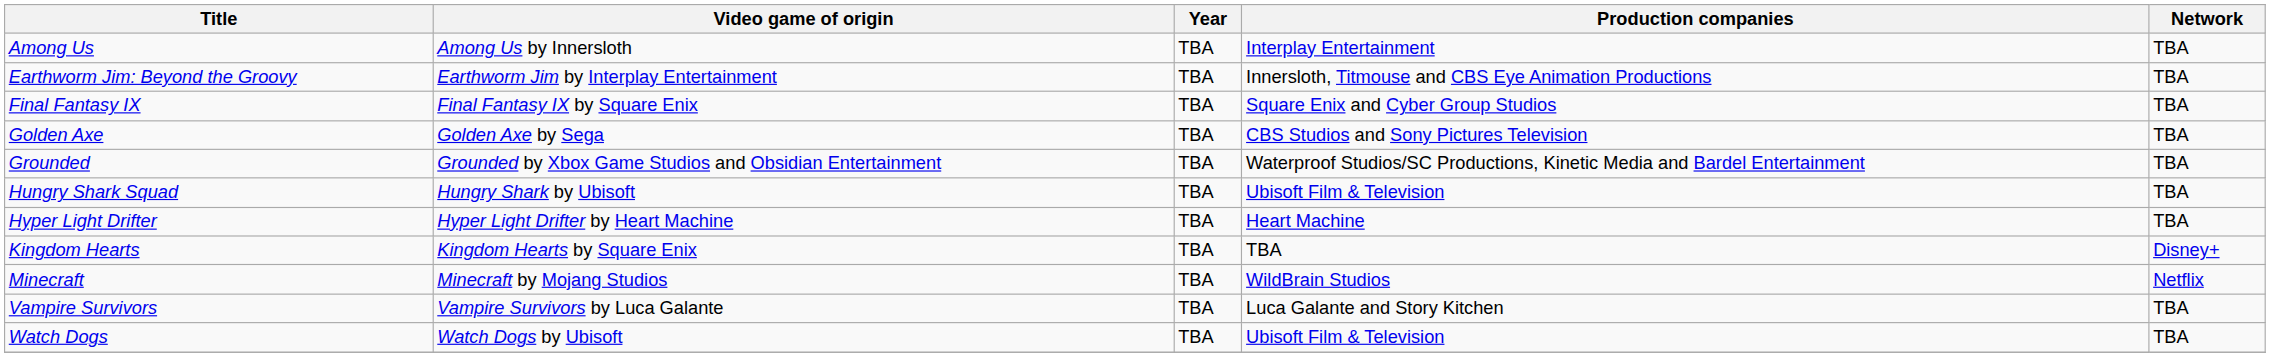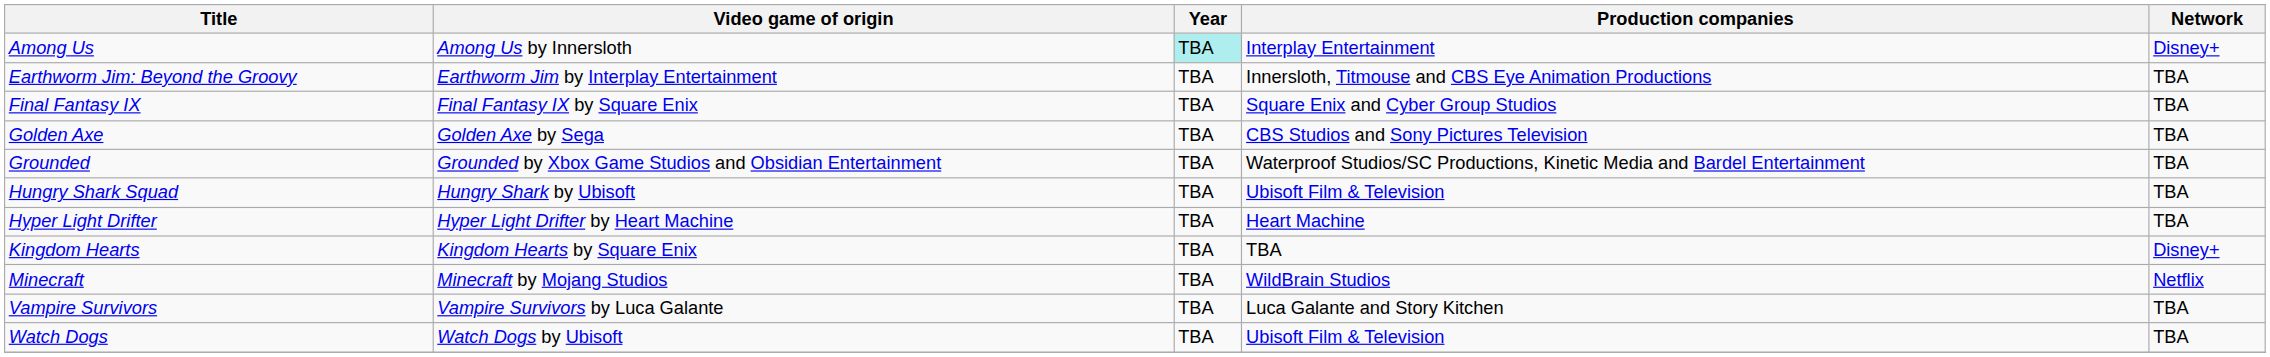Among Us | Year: no background -> paleturquoise background
Among Us | Network: TBA -> Disney+
